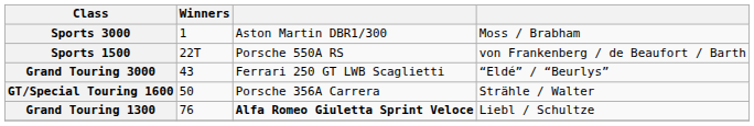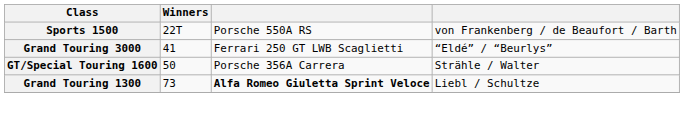- row: Sports 3000 | 1 | Aston Martin DBR1/300 | Moss / Brabham
Grand Touring 3000 | Winners: 43 -> 41
Grand Touring 1300 | Winners: 76 -> 73
